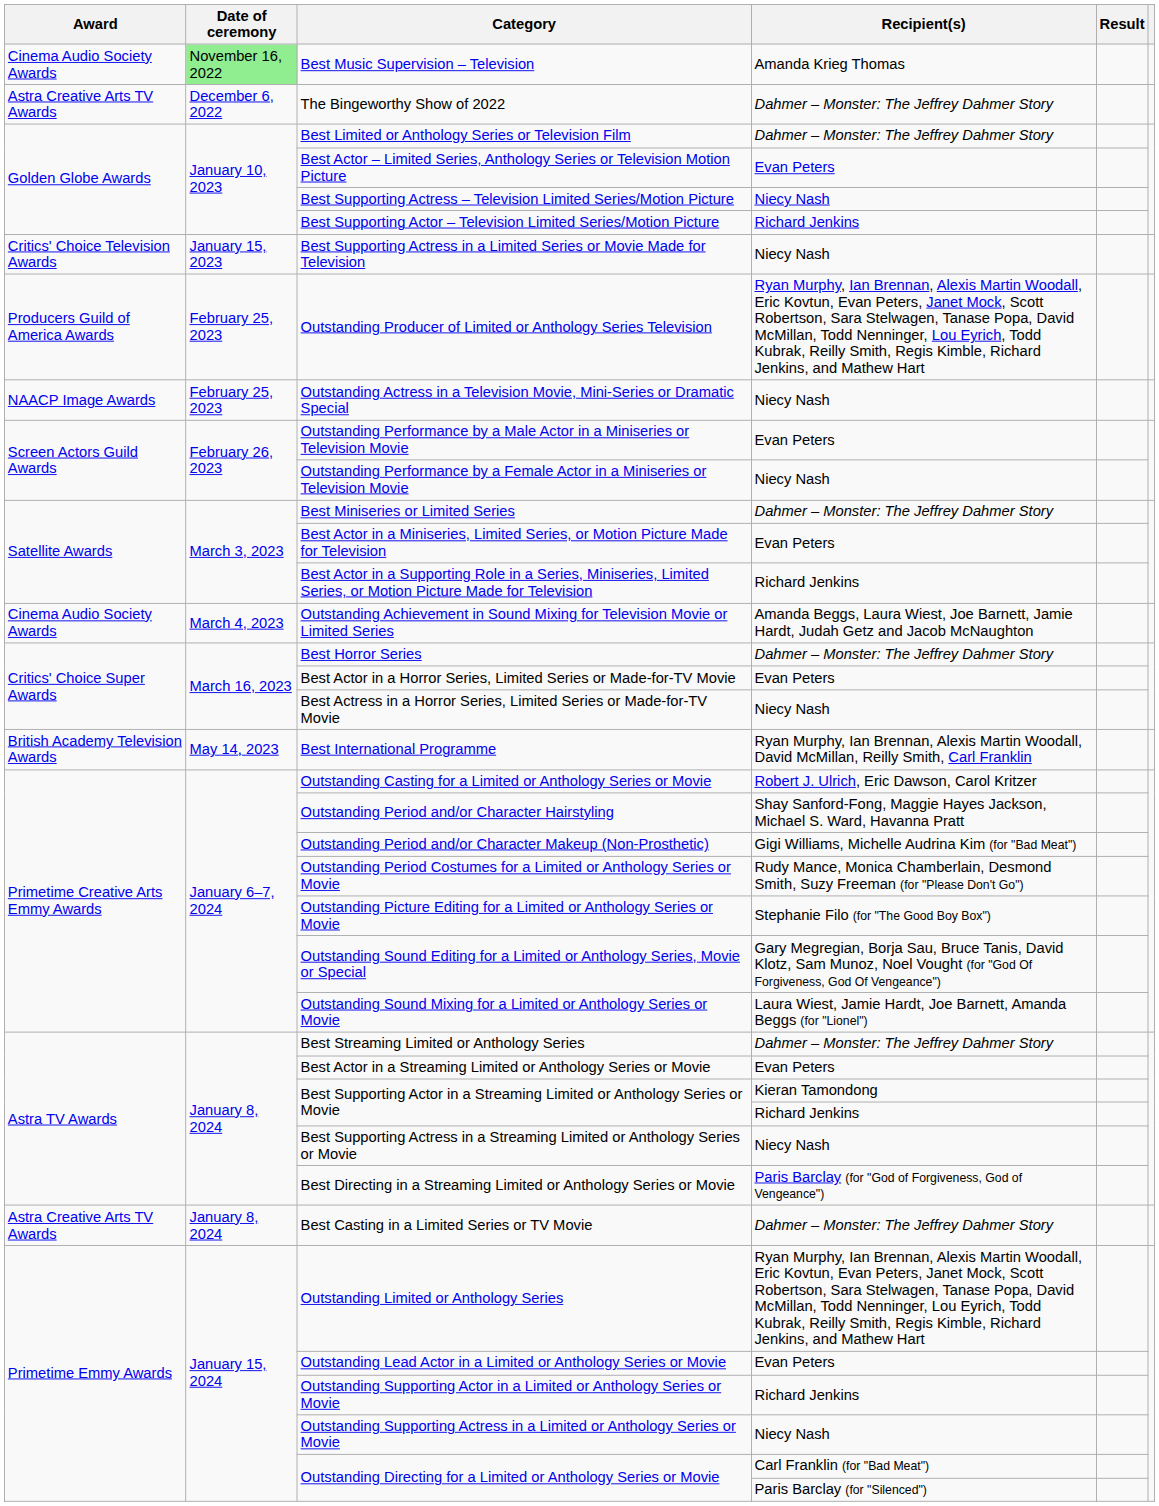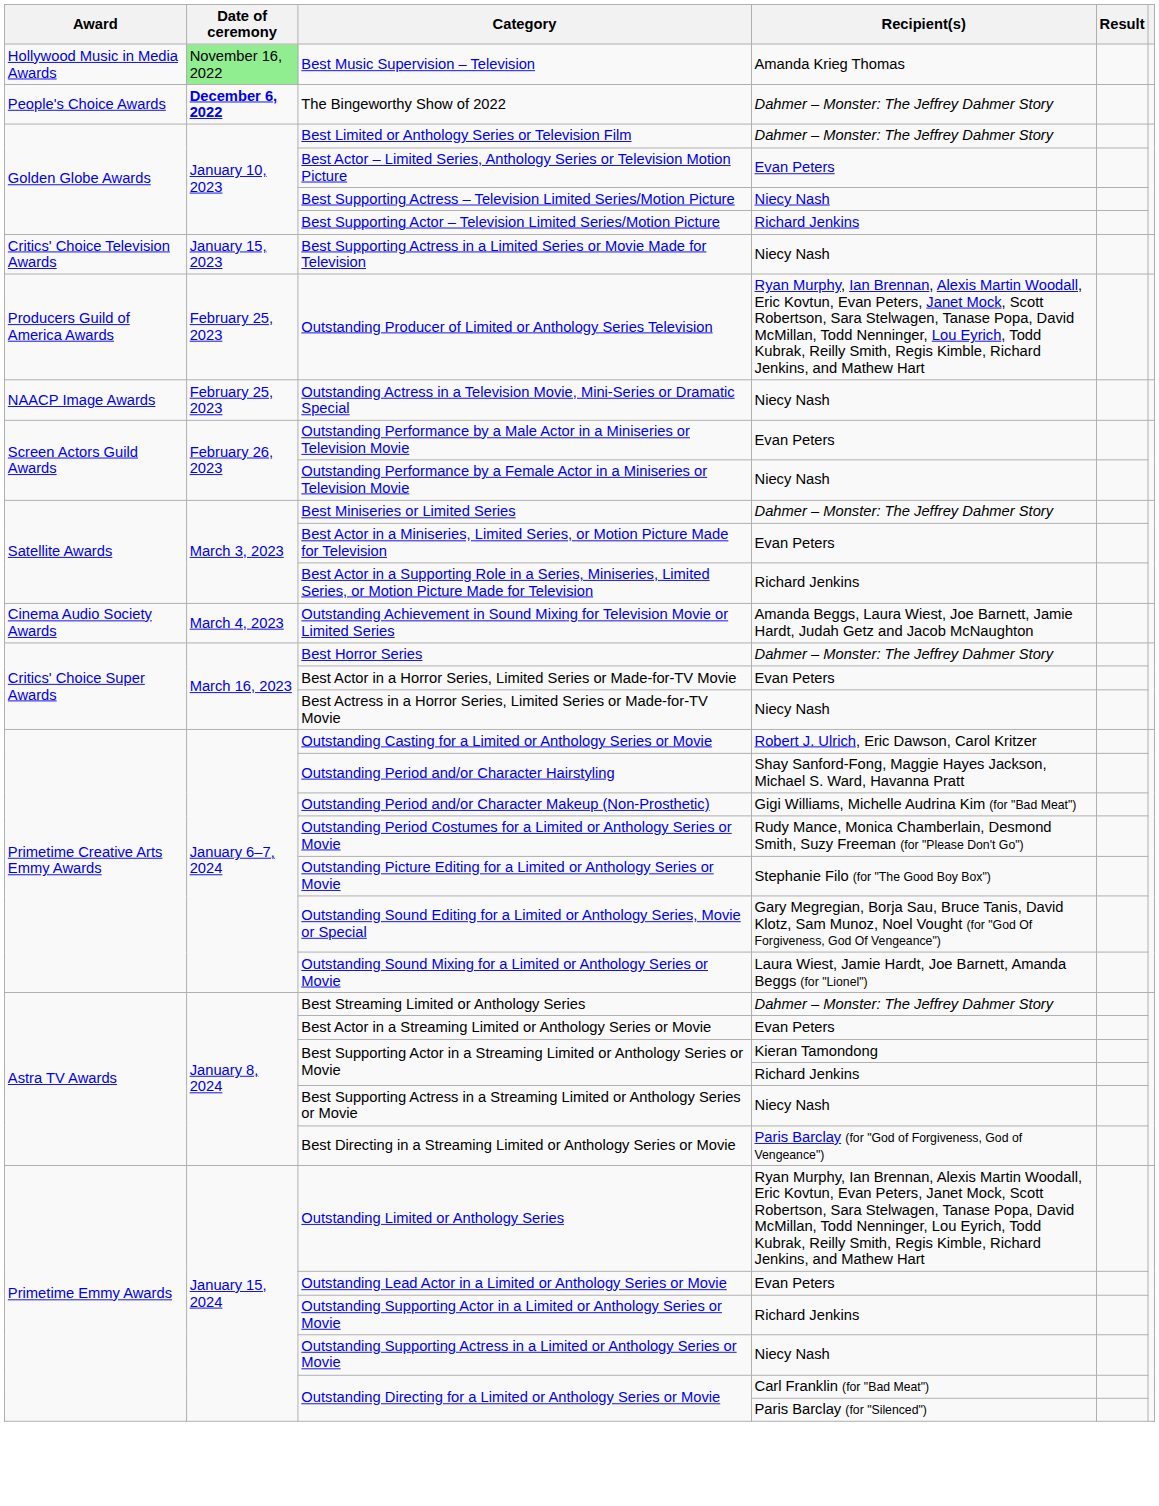Best Music Supervision – Television | Award: Cinema Audio Society Awards -> Hollywood Music in Media Awards
The Bingeworthy Show of 2022 | Award: Astra Creative Arts TV Awards -> People's Choice Awards
The Bingeworthy Show of 2022 | Date of ceremony: normal -> bold
- row: British Academy Television Awards | May 14, 2023 | Best International Programme | Ryan Murphy, Ian Brennan, Alexis Martin Woodall, David McMillan, Reilly Smith, Carl Franklin
- row: Astra Creative Arts TV Awards | January 8, 2024 | Best Casting in a Limited Series or TV Movie | Dahmer – Monster: The Jeffrey Dahmer Story
